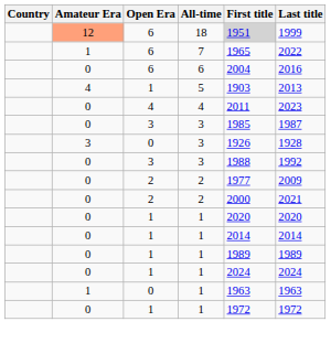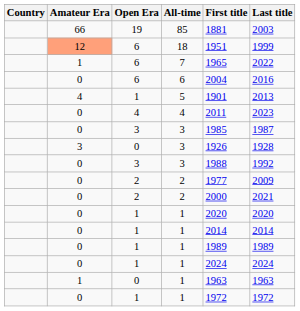+ row: 66 | 19 | 85 | 1881 | 2003
18 | First title: lightgrey background -> no background
5 | First title: 1903 -> 1901
